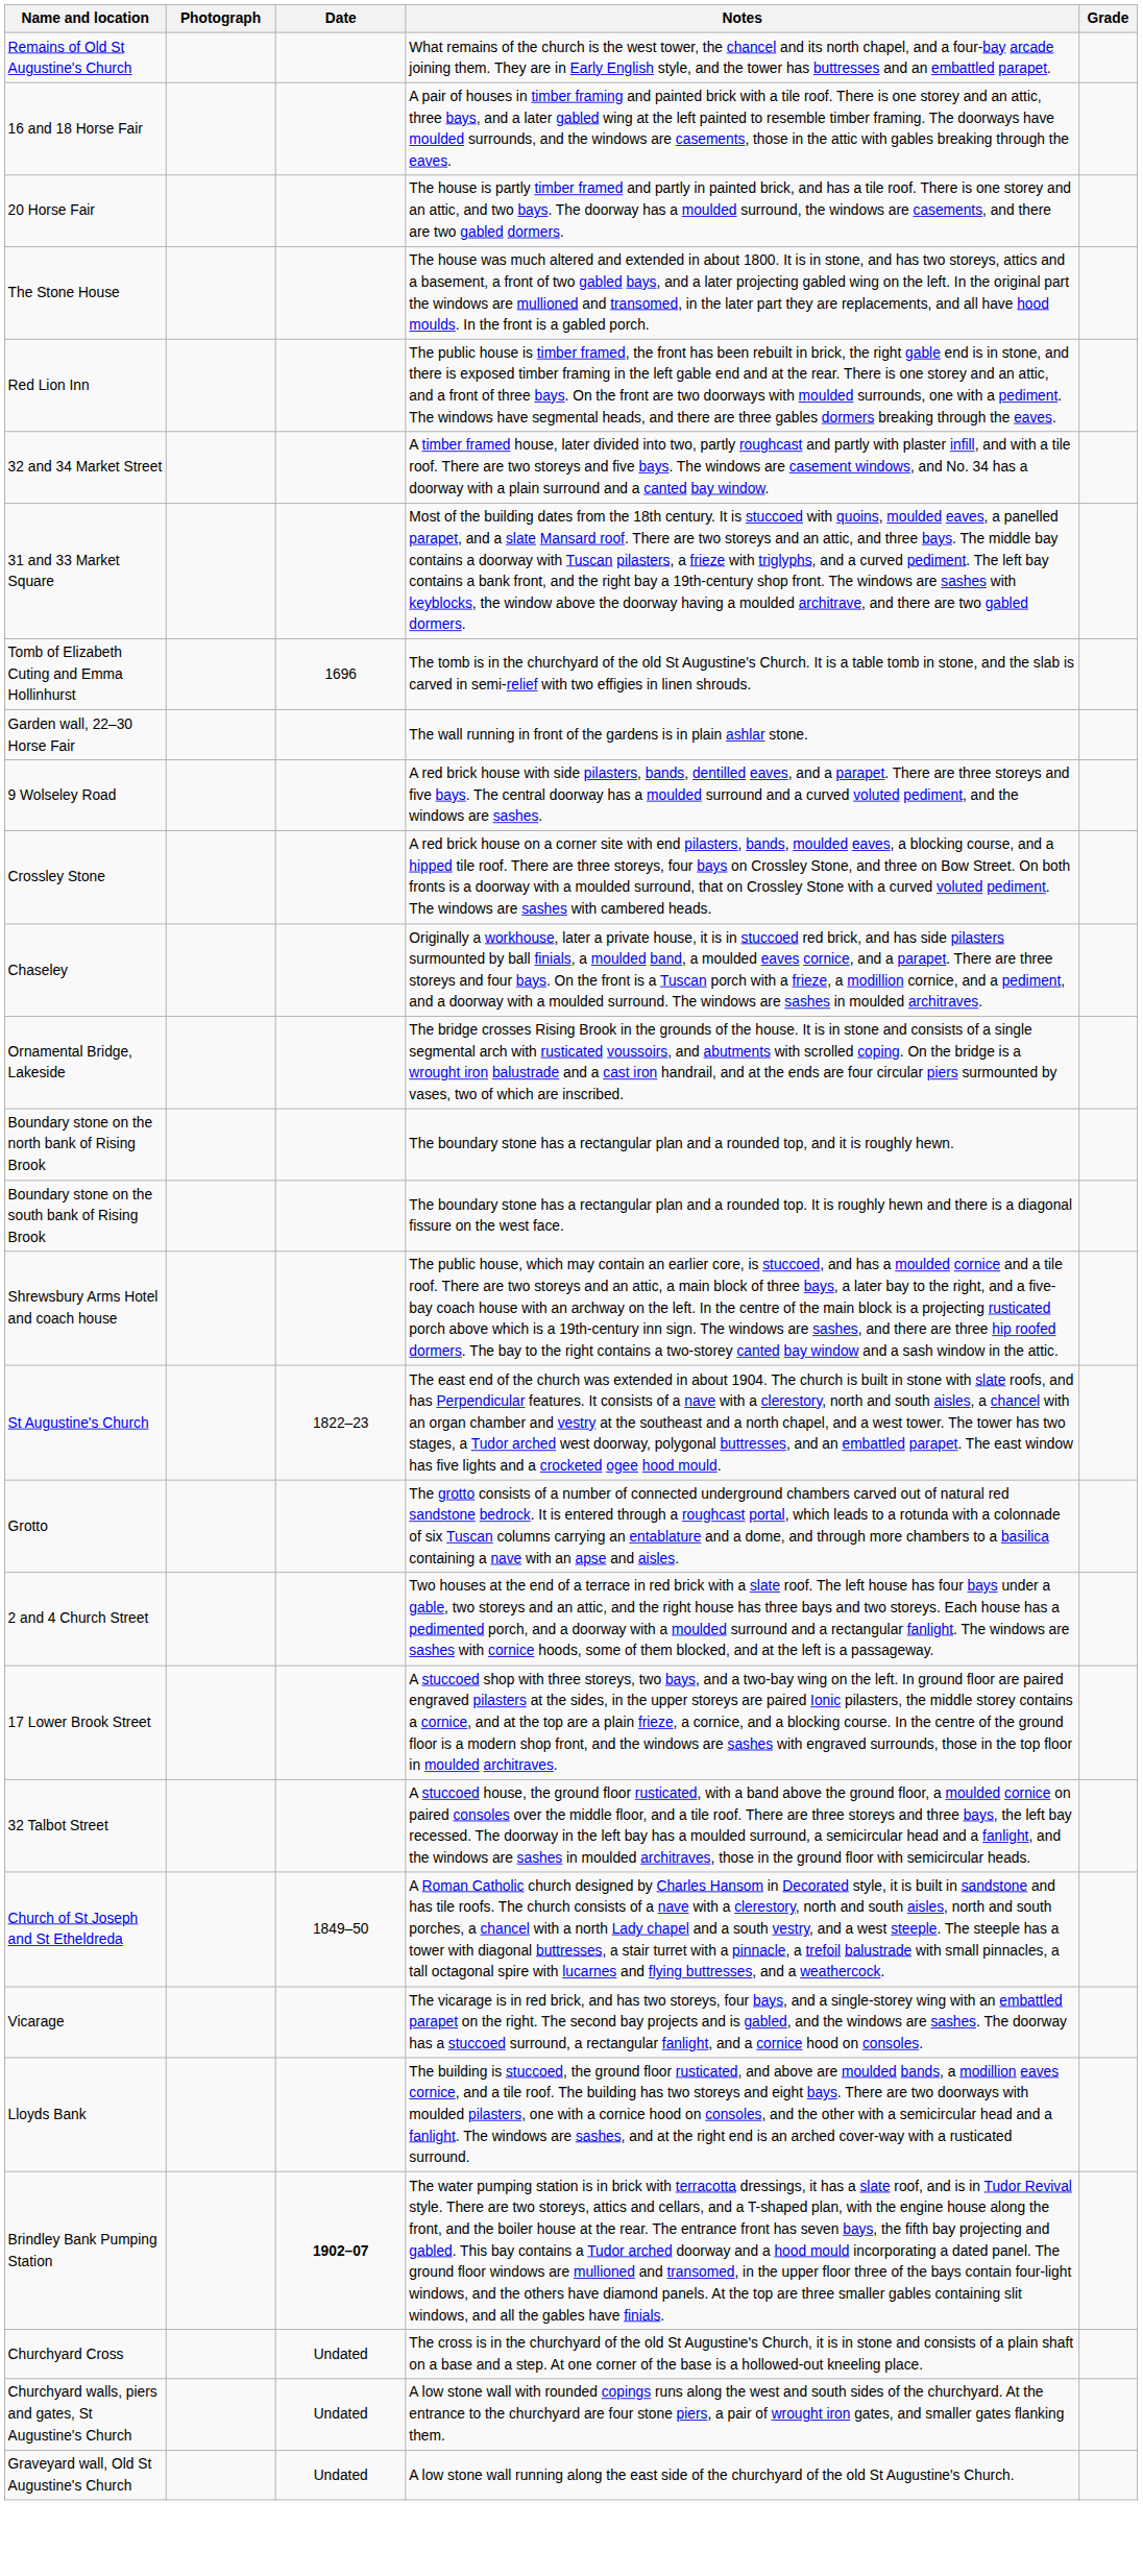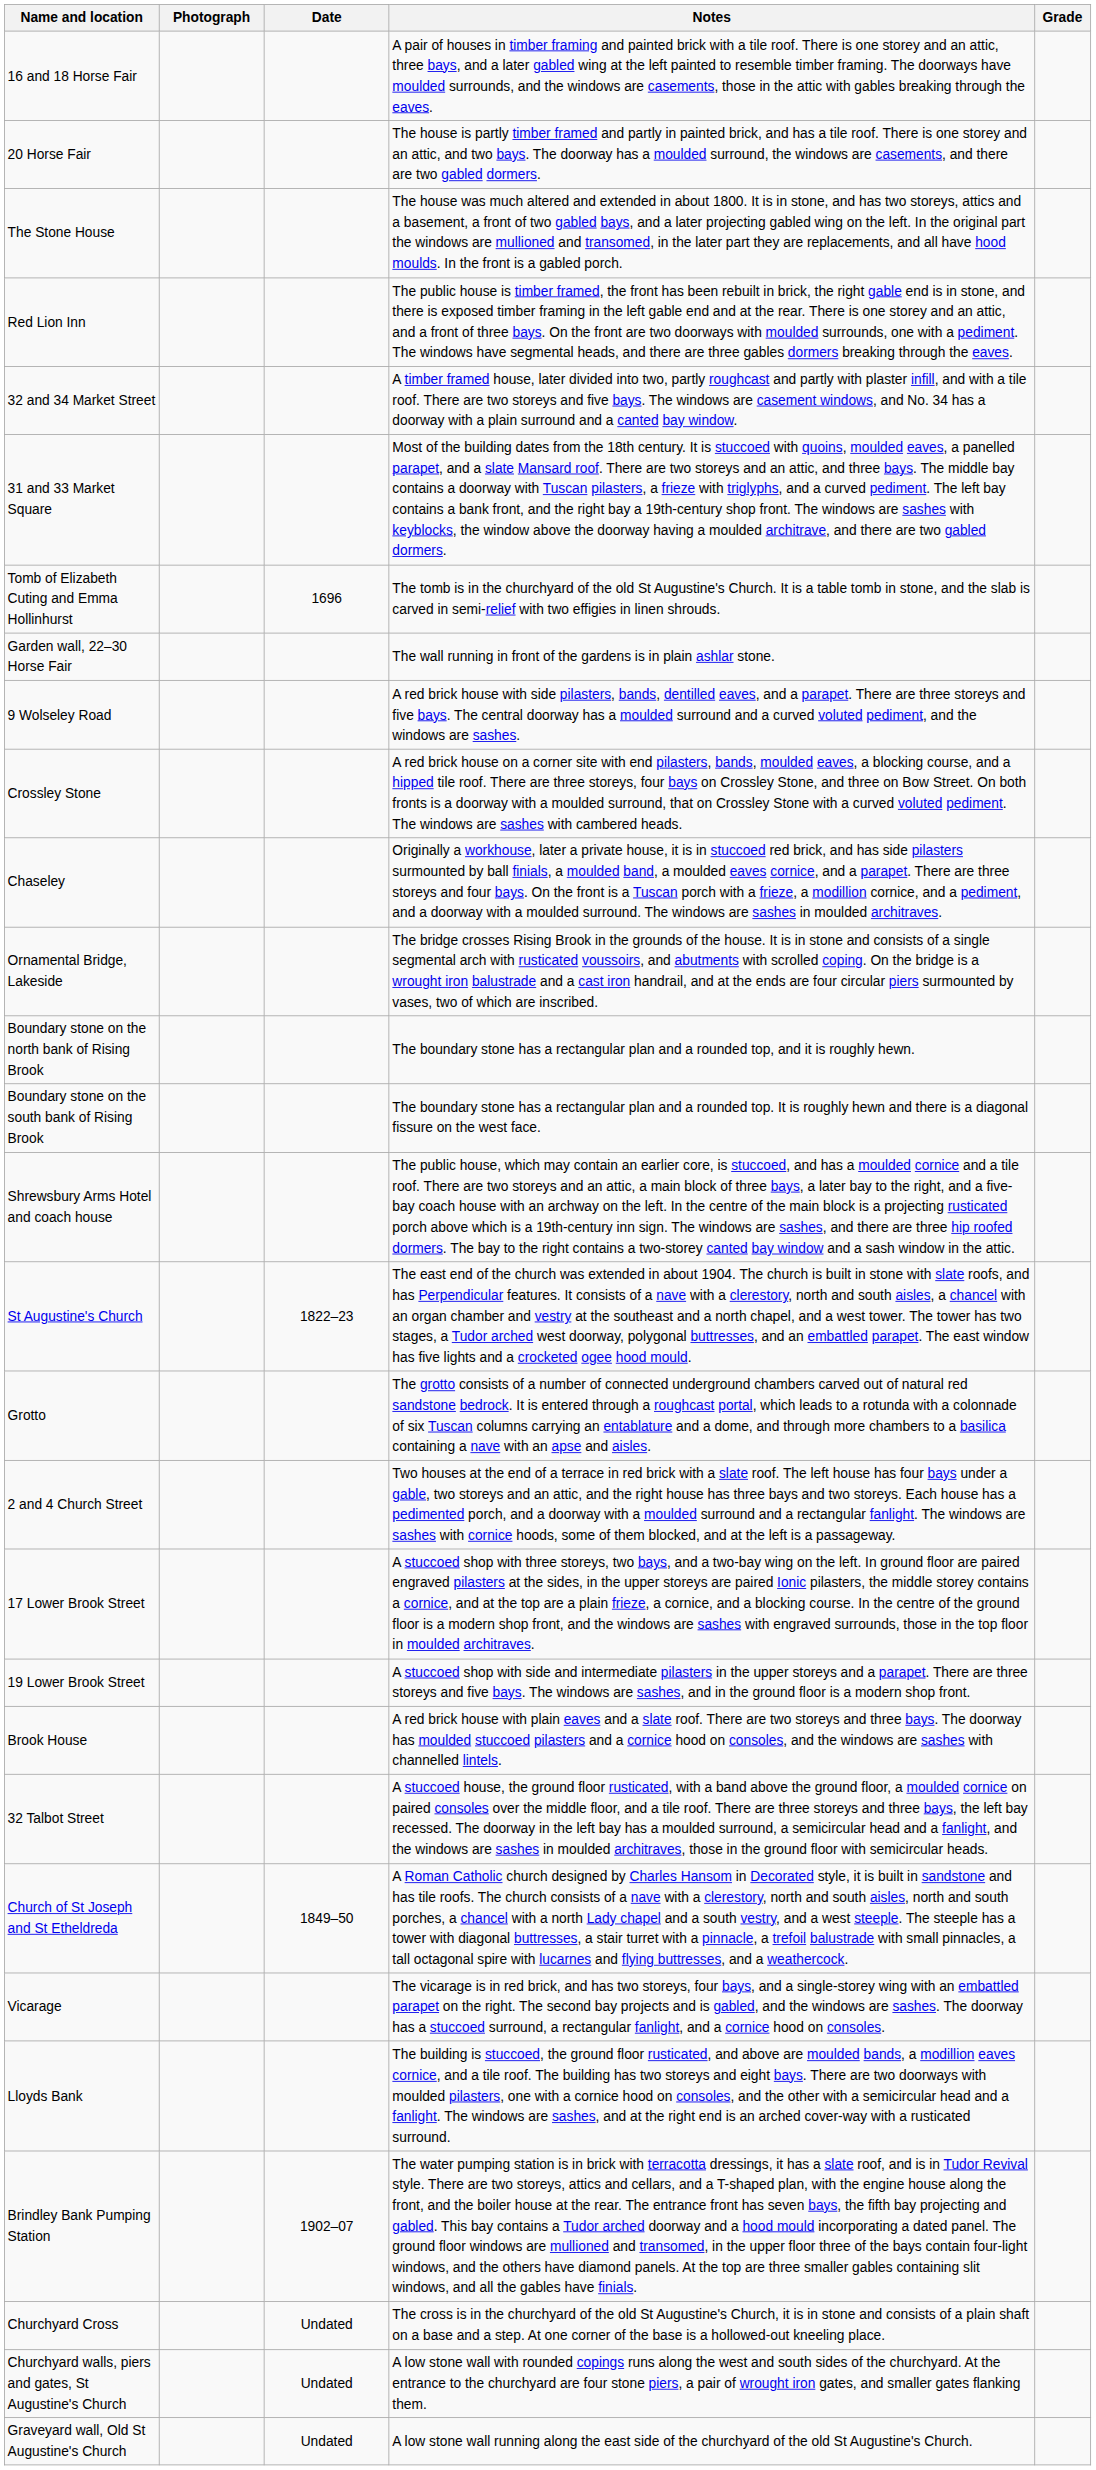- row: Remains of Old St Augustine's Church | What remains of the church is the west tower, the chancel and its north chapel, and a four-bay arcade joining them. They are in Early English style, and the tower has buttresses and an embattled parapet.
+ row: 19 Lower Brook Street | A stuccoed shop with side and intermediate pilasters in the upper storeys and a parapet. There are three storeys and five bays. The windows are sashes, and in the ground floor is a modern shop front.
+ row: Brook House | A red brick house with plain eaves and a slate roof. There are two storeys and three bays. The doorway has moulded stuccoed pilasters and a cornice hood on consoles, and the windows are sashes with channelled lintels.
Brindley Bank Pumping Station | Date: bold -> normal
